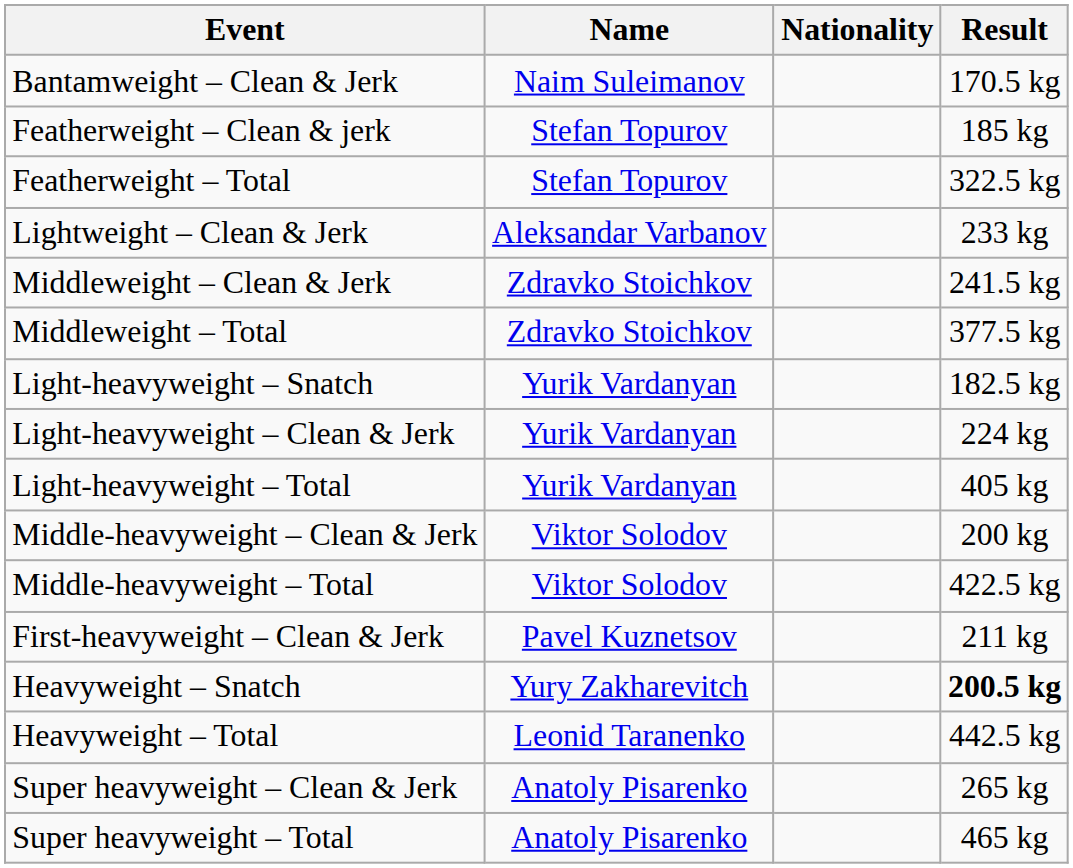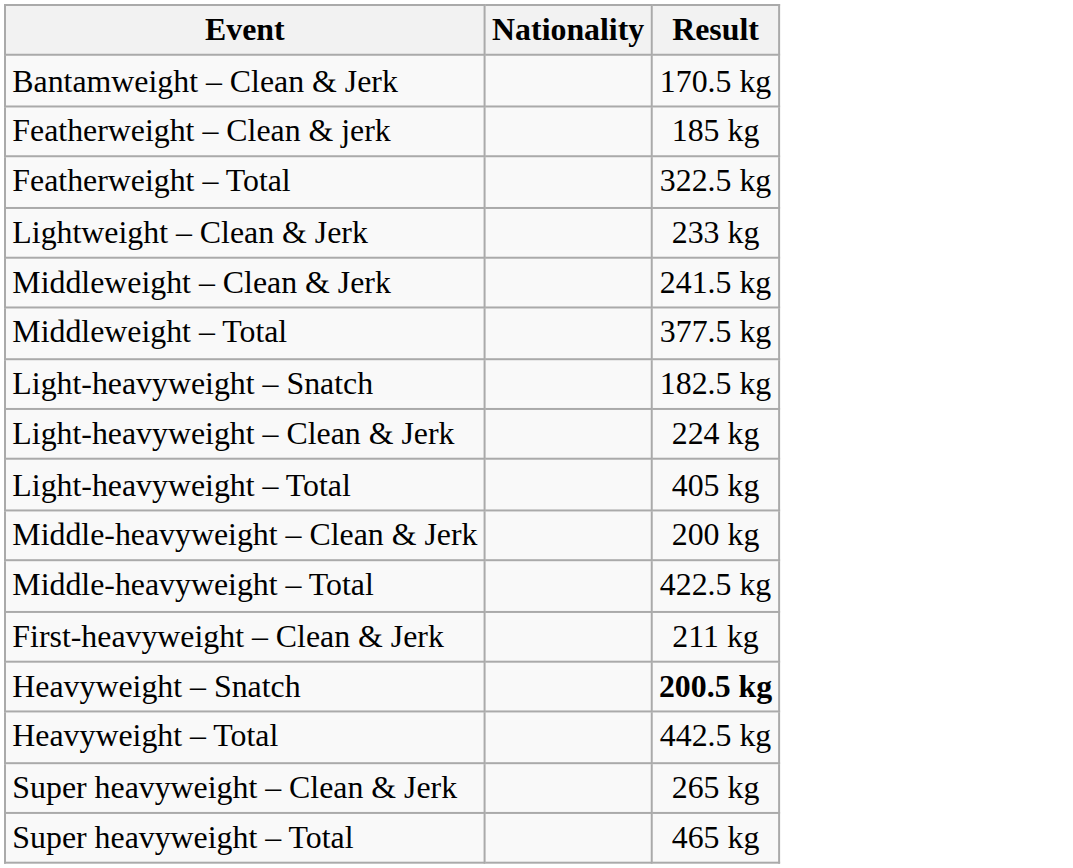- column: Name | Naim Suleimanov | Stefan Topurov | Stefan Topurov | Aleksandar Varbanov | Zdravko Stoichkov | Zdravko Stoichkov | Yurik Vardanyan | Yurik Vardanyan | Yurik Vardanyan | Viktor Solodov | Viktor Solodov | Pavel Kuznetsov | Yury Zakharevitch | Leonid Taranenko | Anatoly Pisarenko | Anatoly Pisarenko
